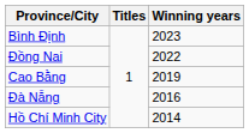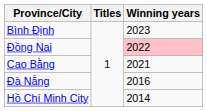Đồng Nai | Winning years: no background -> pink background
Cao Bằng | Winning years: 2019 -> 2021
